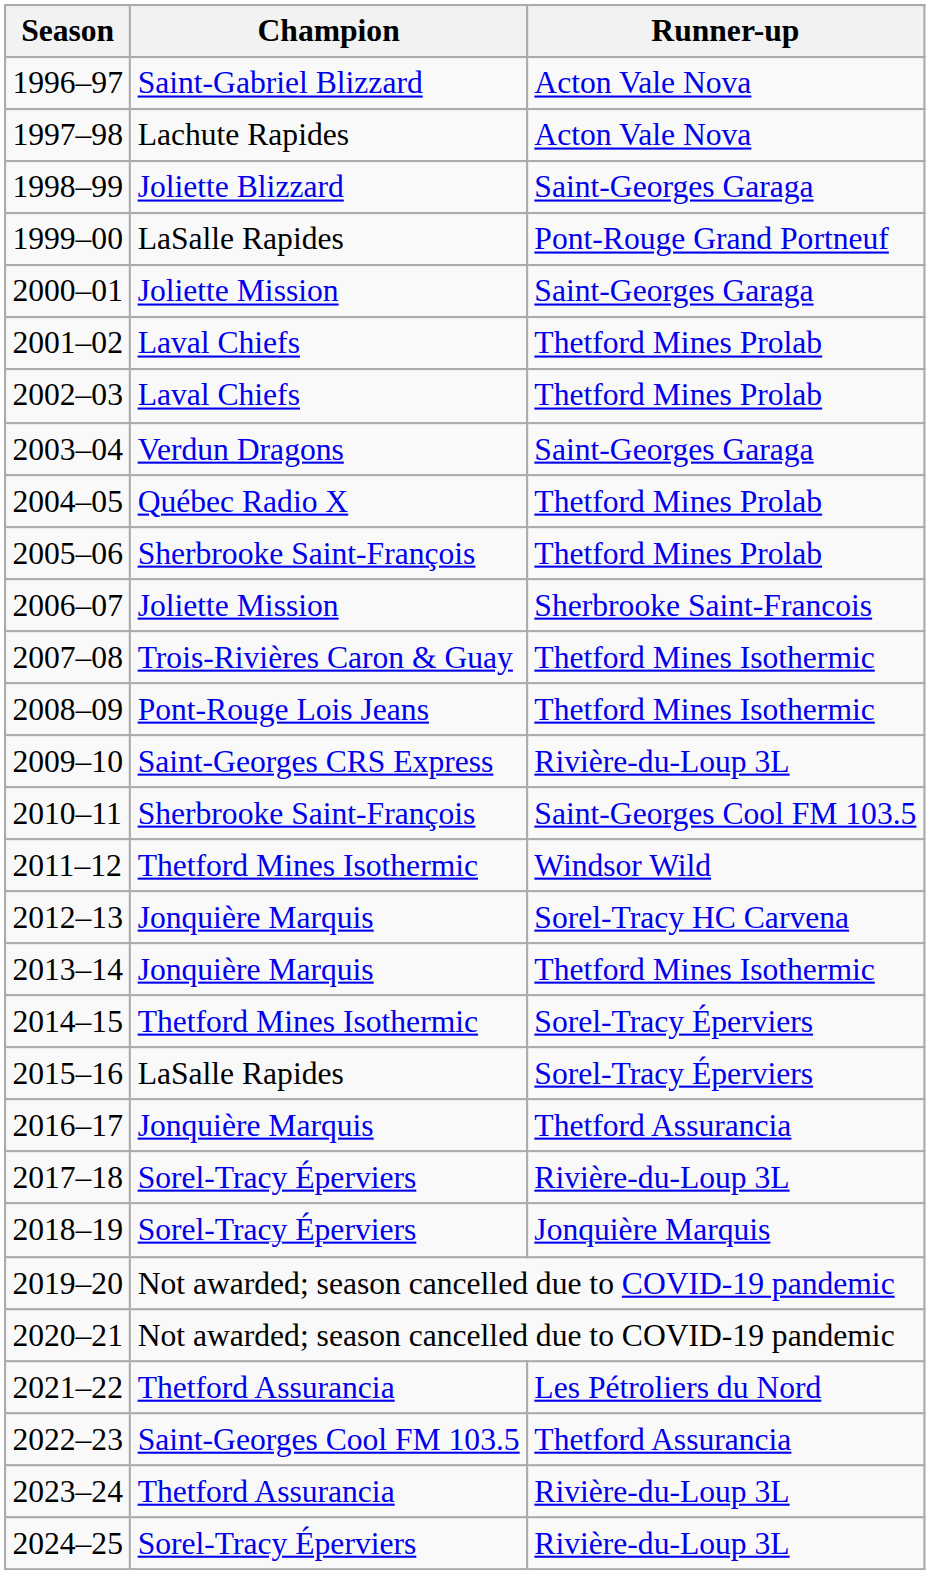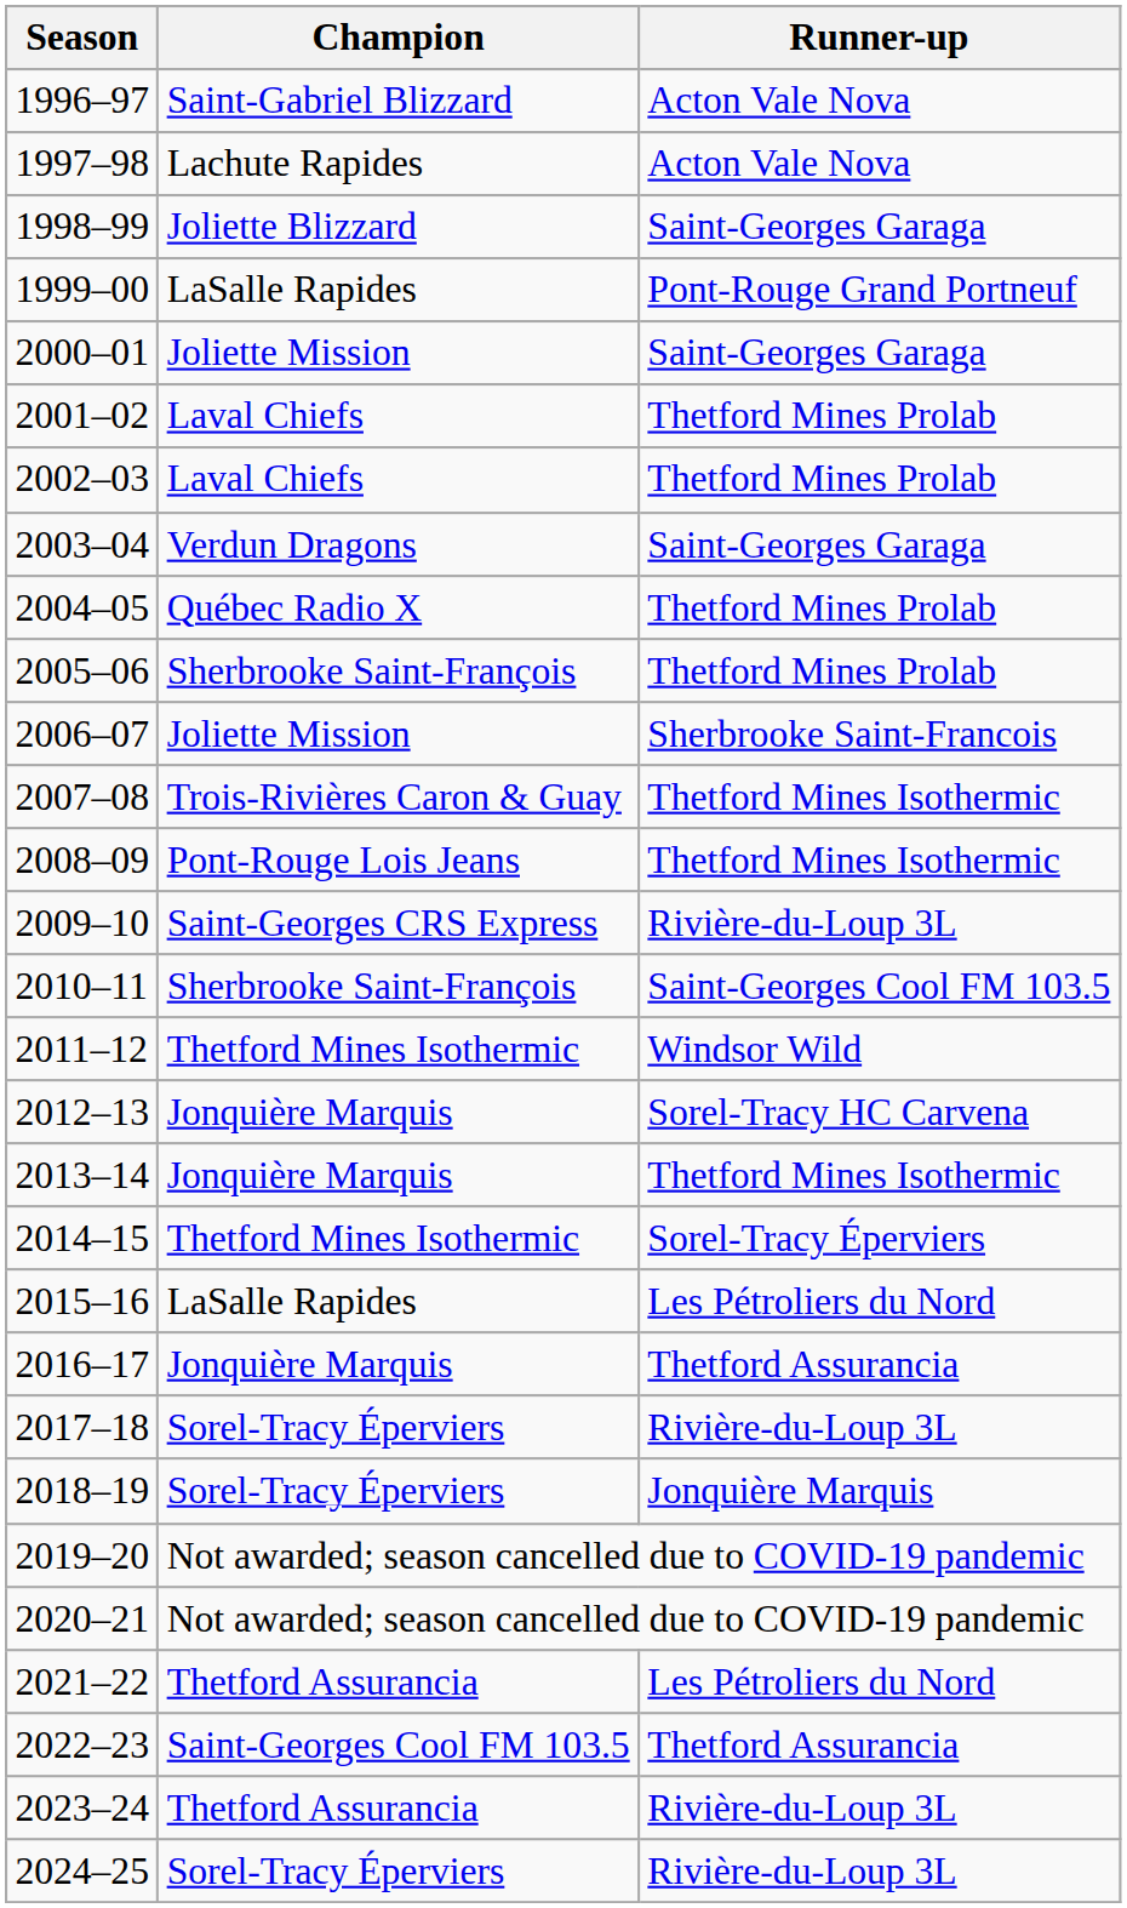2015–16 | Runner-up: Sorel-Tracy Éperviers -> Les Pétroliers du Nord
